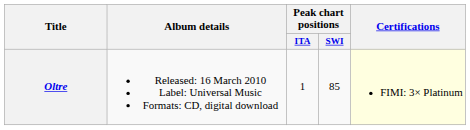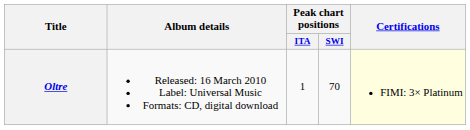Oltre | Peak chart positions / SWI: 85 -> 70
